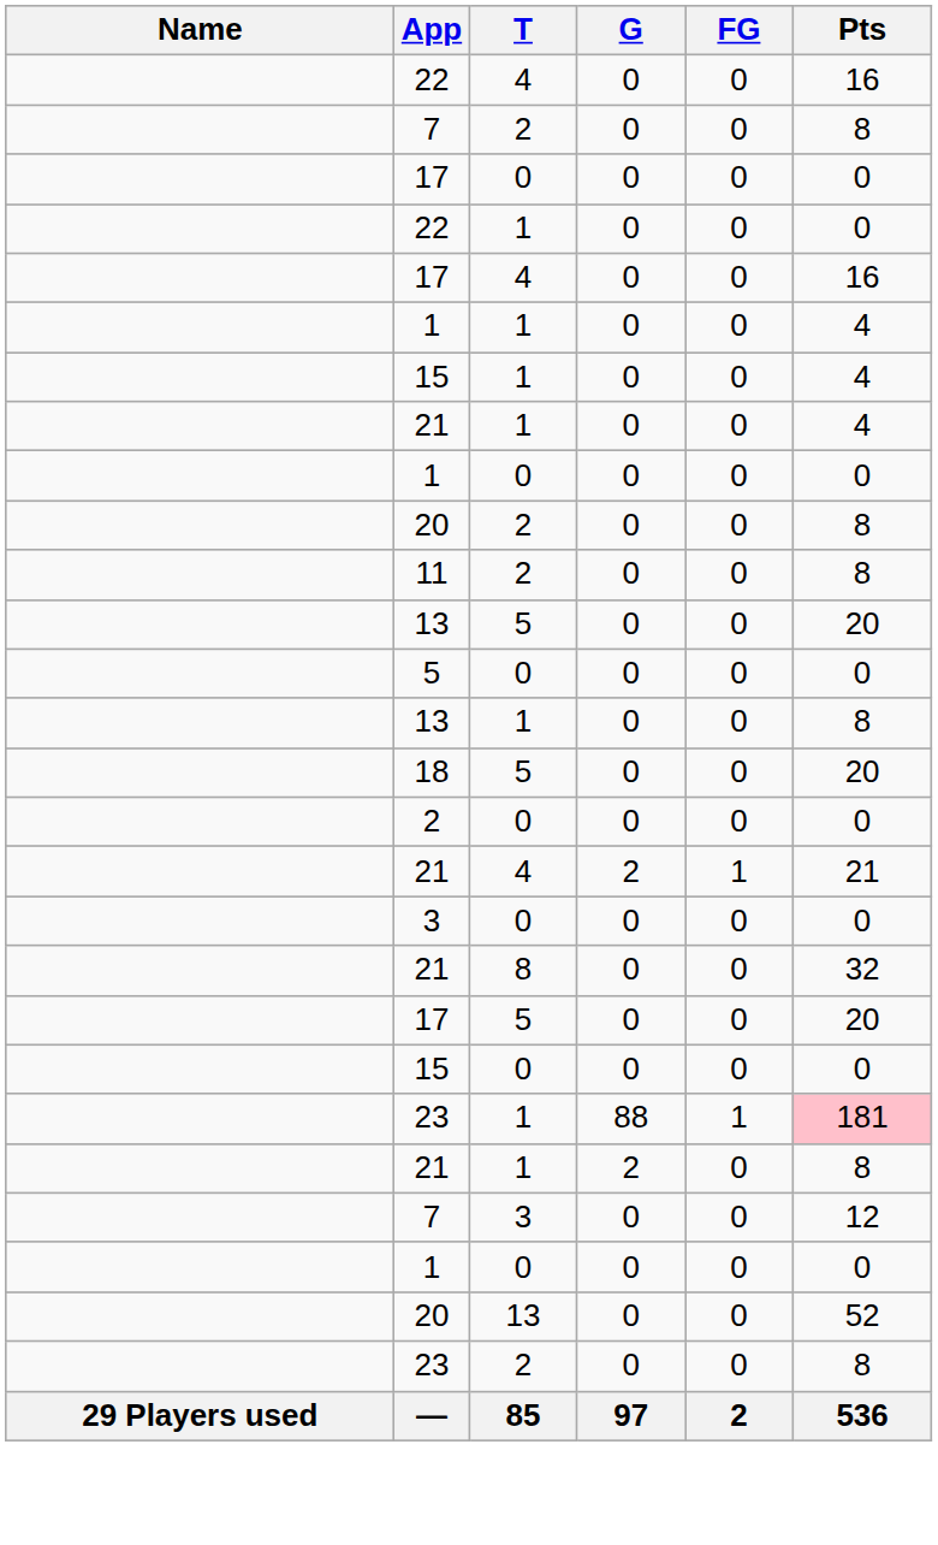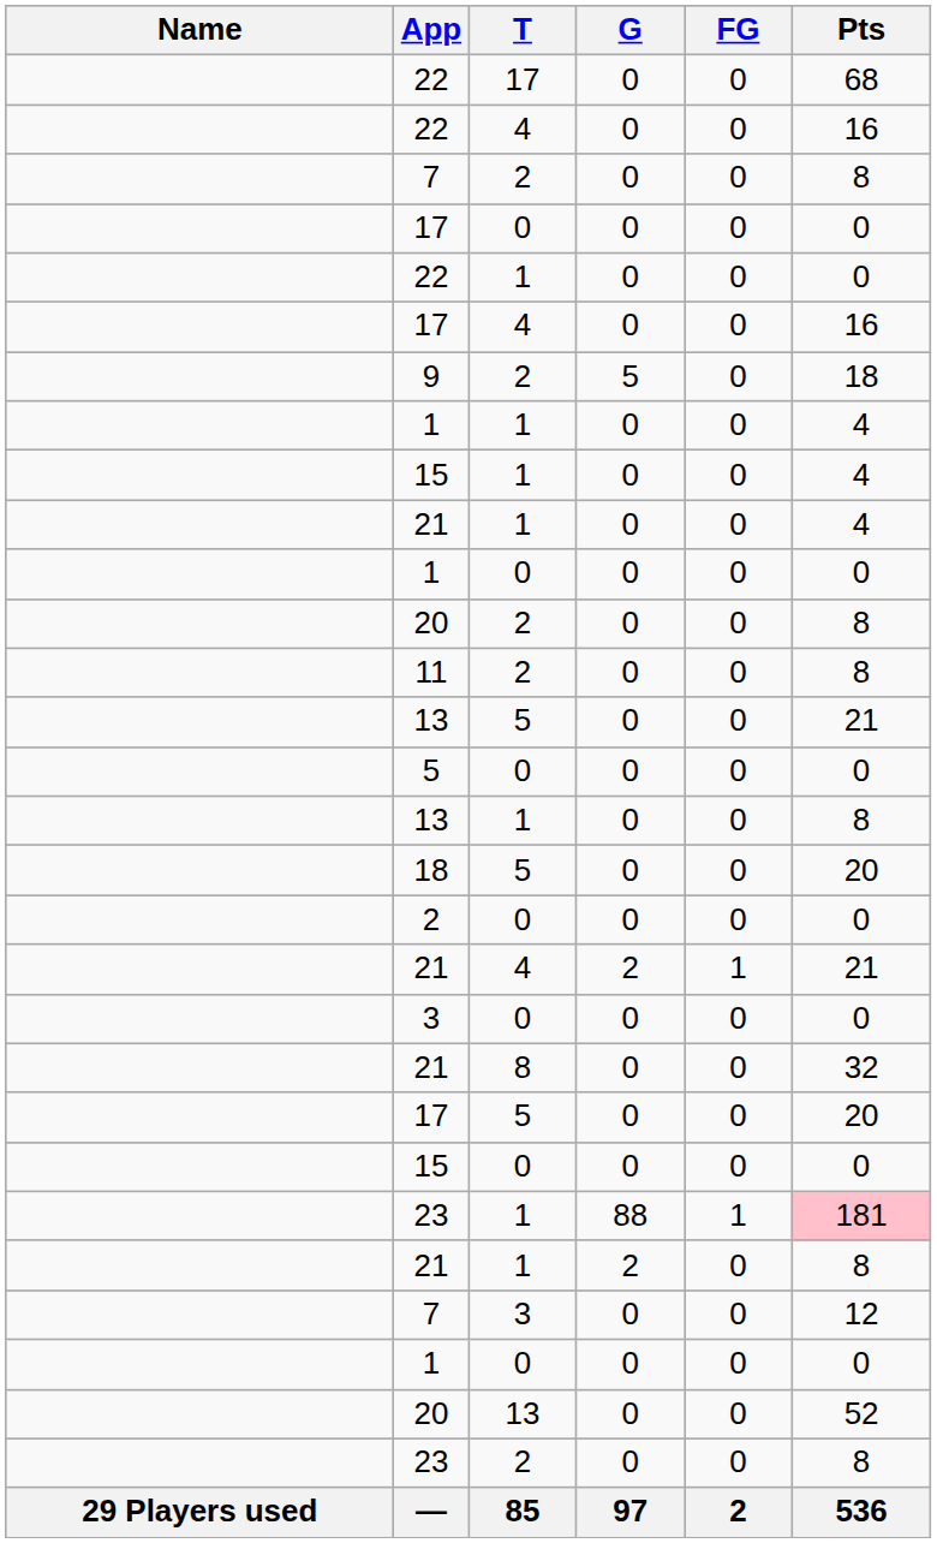+ row: 22 | 17 | 0 | 0 | 68
+ row: 9 | 2 | 5 | 0 | 18
13 / 5 | Pts: 20 -> 21
